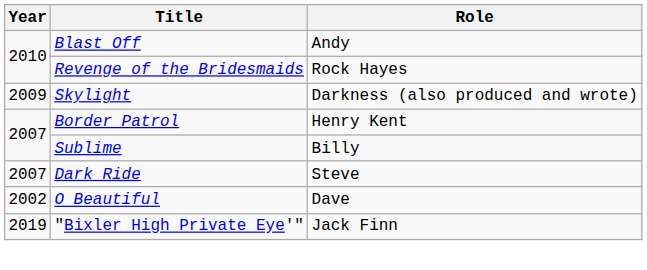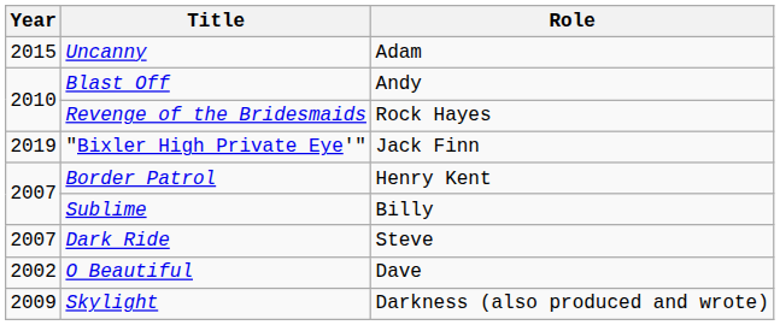+ row: 2015 | Uncanny | Adam
rows swapped: Skylight <-> "Bixler High Private Eye'"
